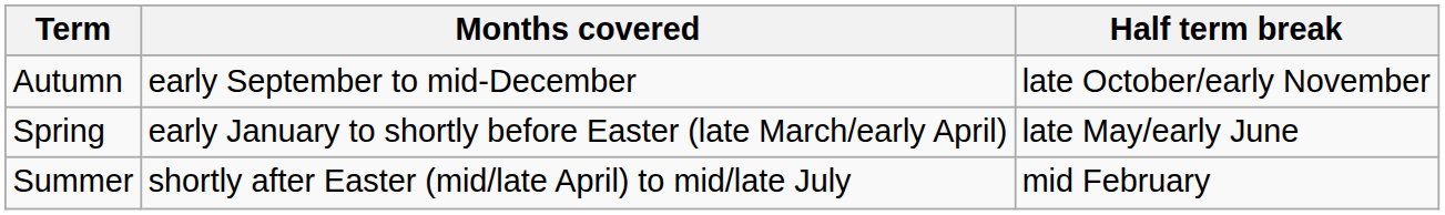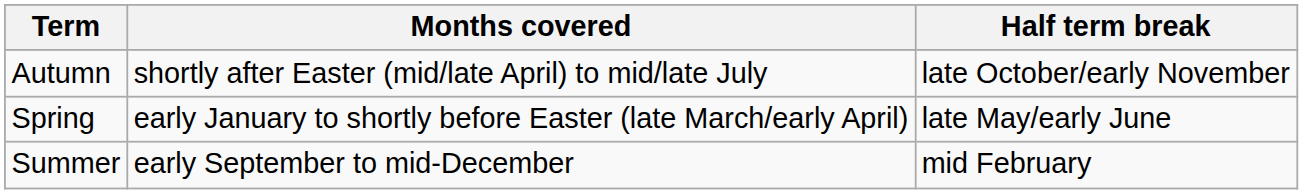Autumn | Months covered: early September to mid-December -> shortly after Easter (mid/late April) to mid/late July
Summer | Months covered: shortly after Easter (mid/late April) to mid/late July -> early September to mid-December
